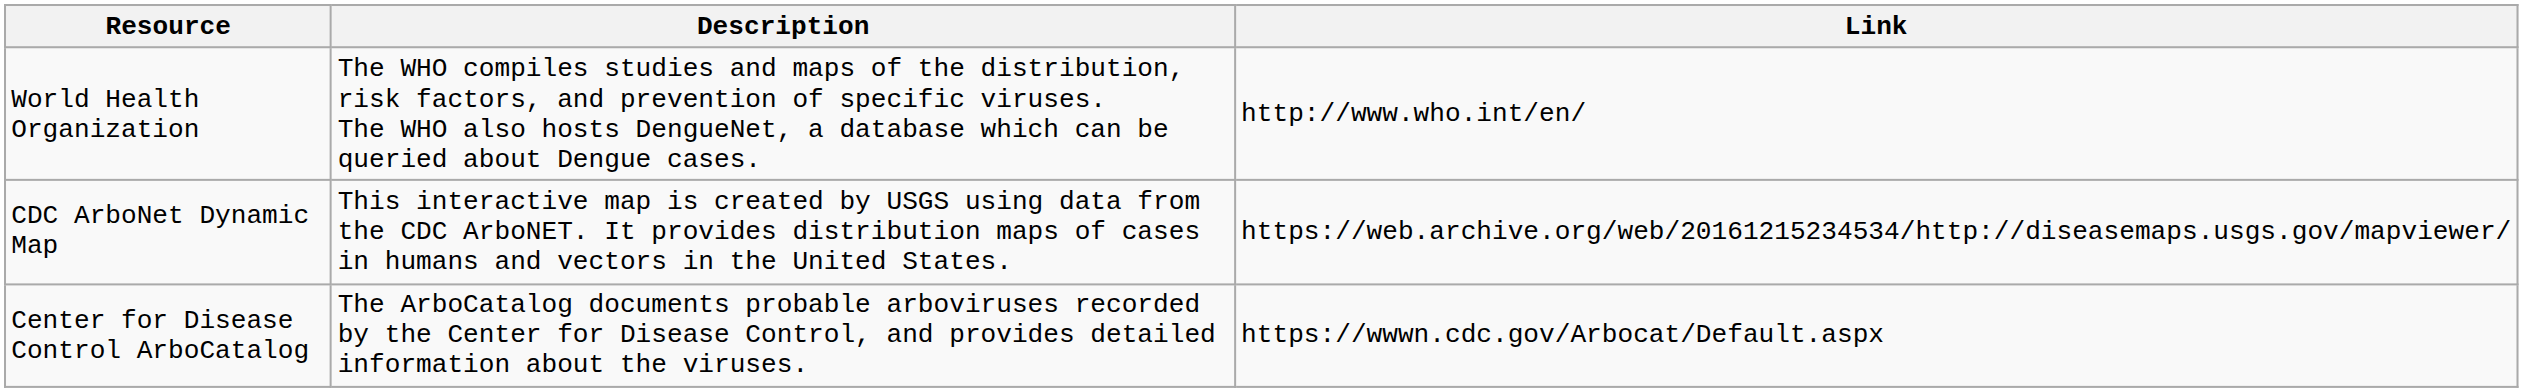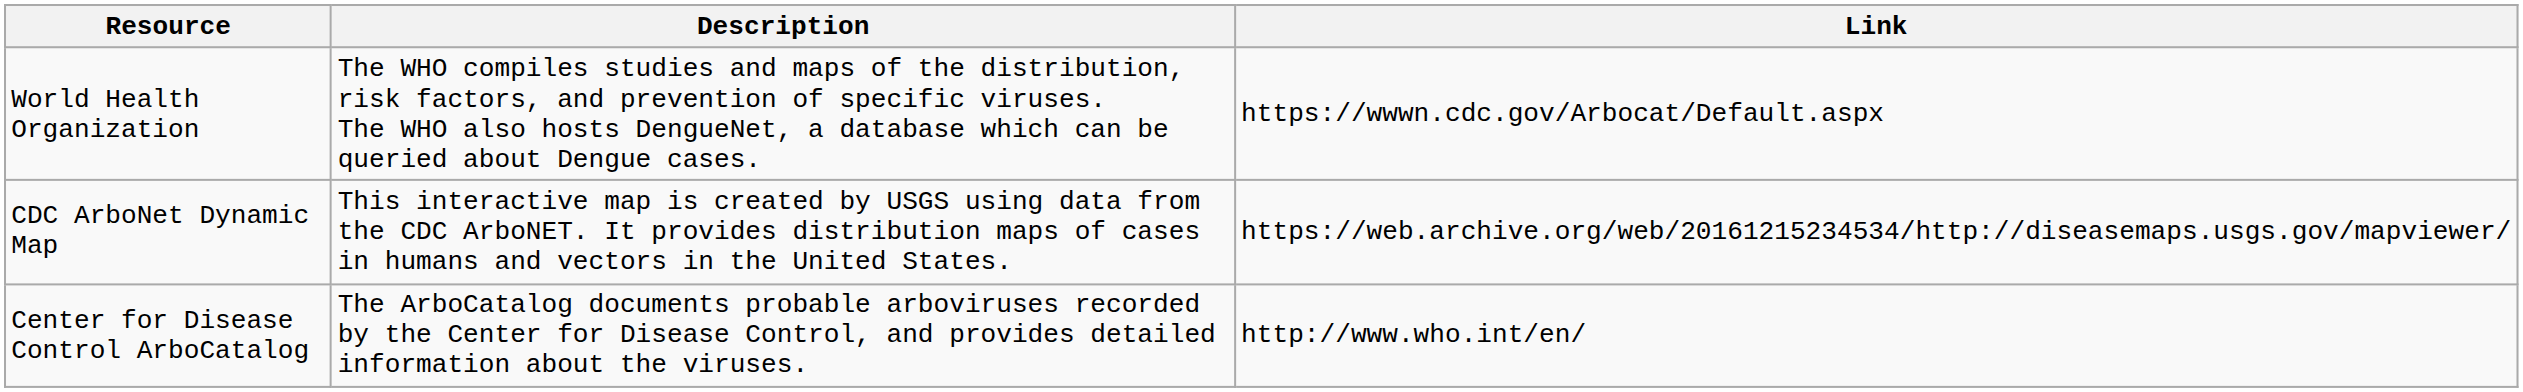World Health Organization | Link: http://www.who.int/en/ -> https://wwwn.cdc.gov/Arbocat/Default.aspx
Center for Disease Control ArboCatalog | Link: https://wwwn.cdc.gov/Arbocat/Default.aspx -> http://www.who.int/en/
